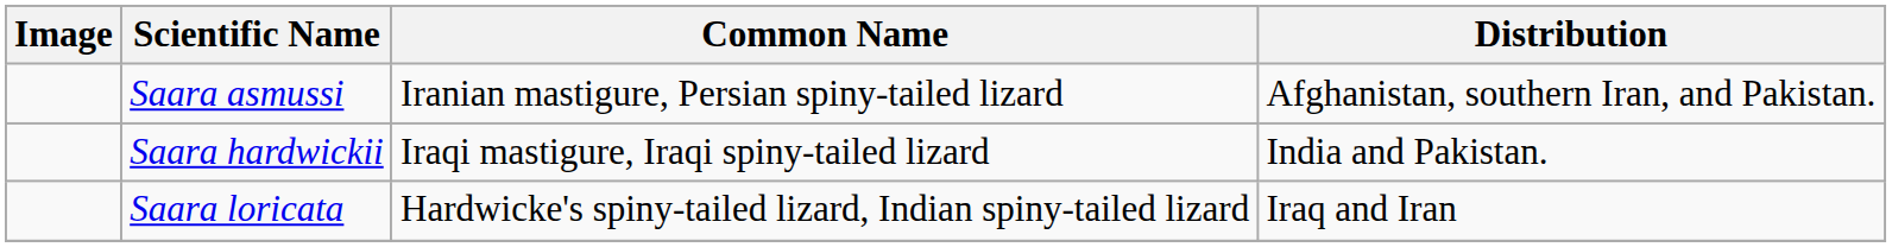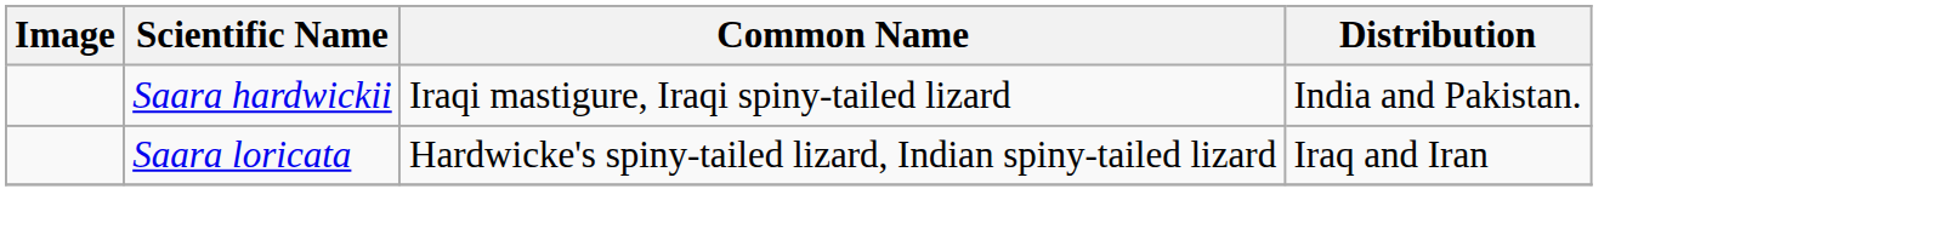- row: Saara asmussi | Iranian mastigure, Persian spiny-tailed lizard | Afghanistan, southern Iran, and Pakistan.
